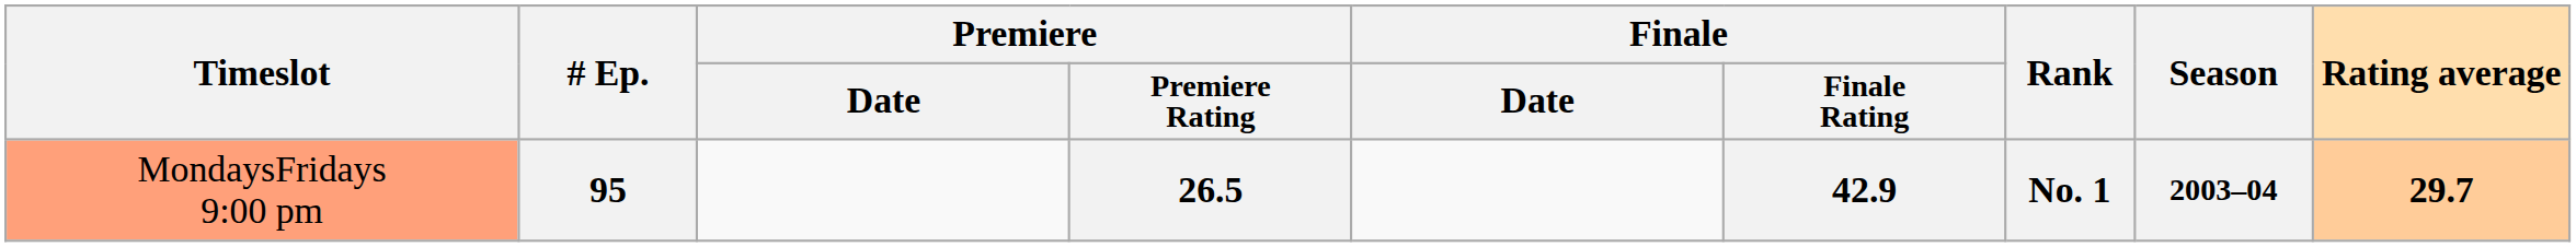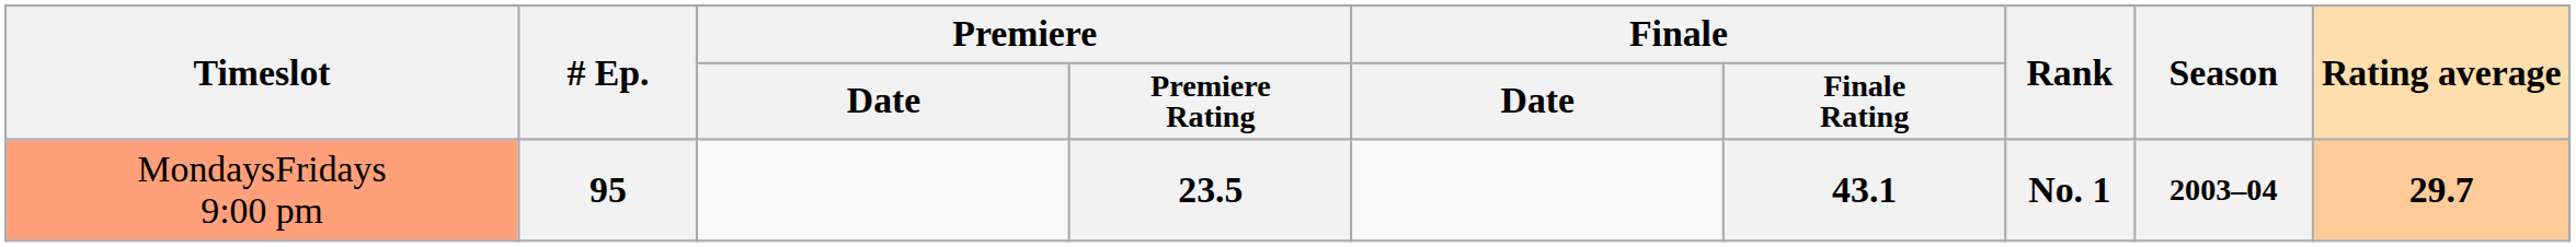95 | Premiere / Premiere Rating: 26.5 -> 23.5
95 | Finale / Finale Rating: 42.9 -> 43.1
